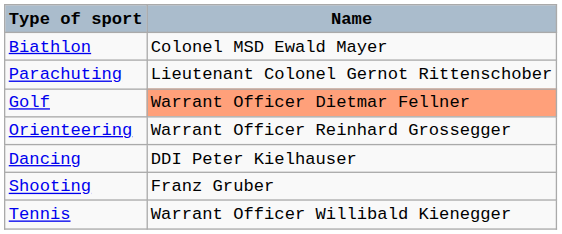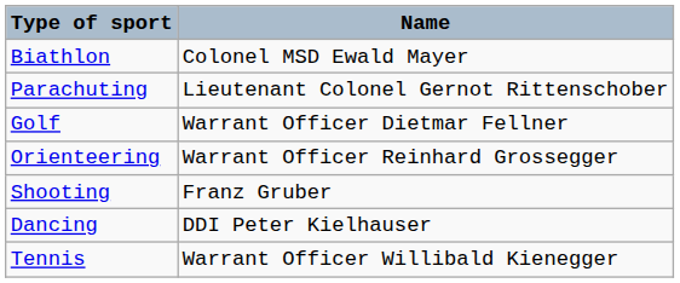Golf | Name: lightsalmon background -> no background
rows swapped: Shooting <-> Dancing
